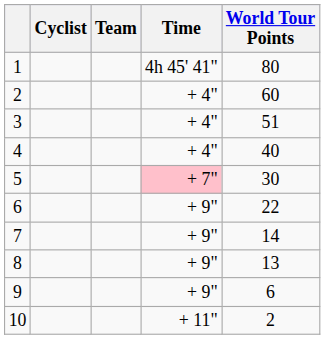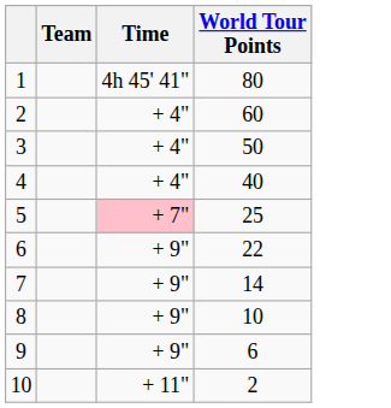- column: Cyclist
3 | World Tour Points: 51 -> 50
5 | World Tour Points: 30 -> 25
8 | World Tour Points: 13 -> 10
